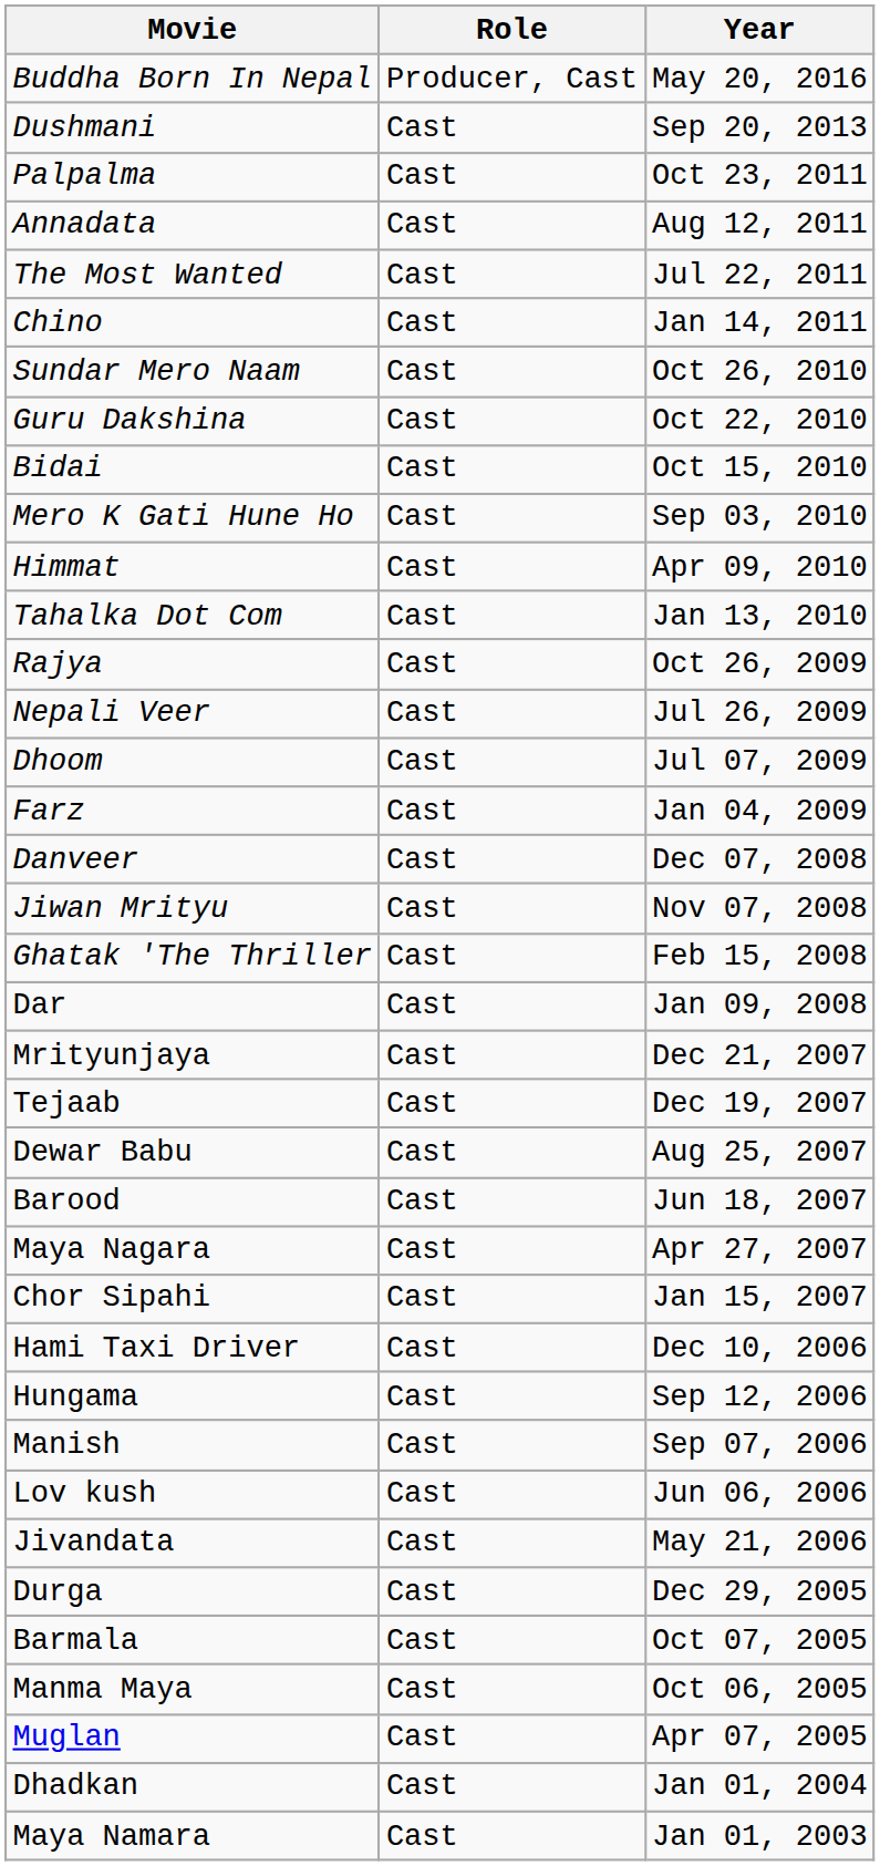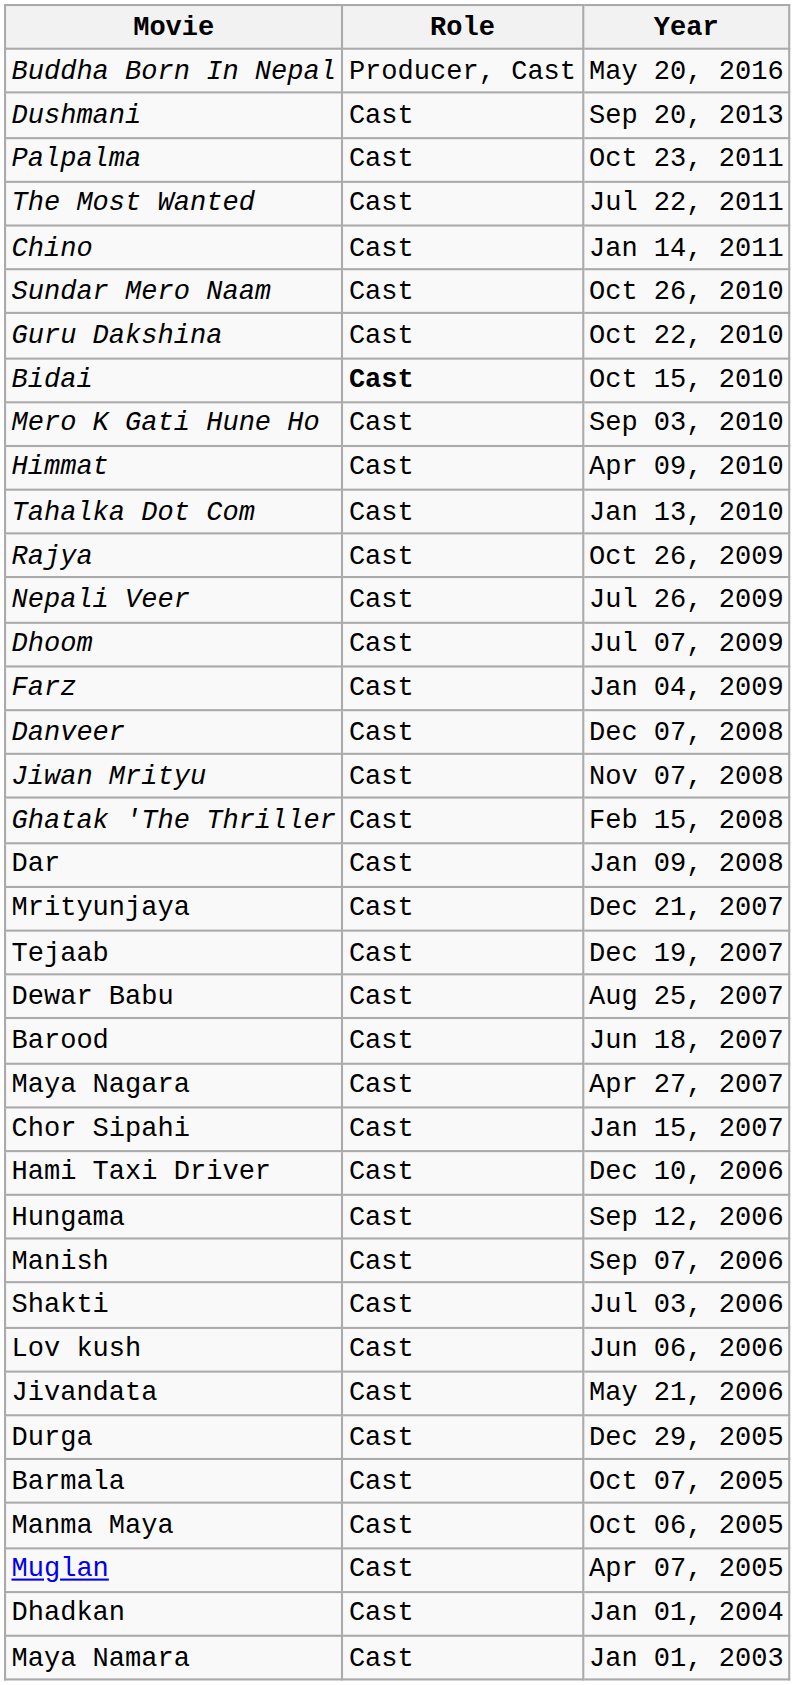- row: Annadata | Cast | Aug 12, 2011
Bidai | Role: normal -> bold
+ row: Shakti | Cast | Jul 03, 2006
